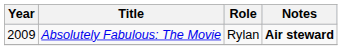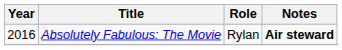Absolutely Fabulous: The Movie | Year: 2009 -> 2016
